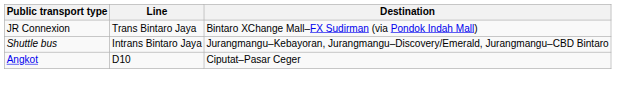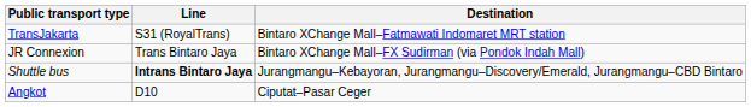+ row: TransJakarta | S31 (RoyalTrans) | Bintaro XChange Mall–Fatmawati Indomaret MRT station
Shuttle bus | Line: normal -> bold
